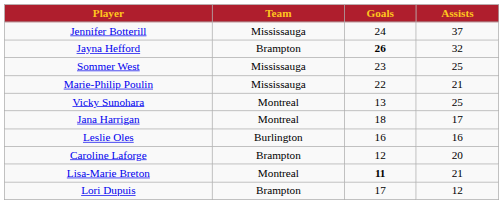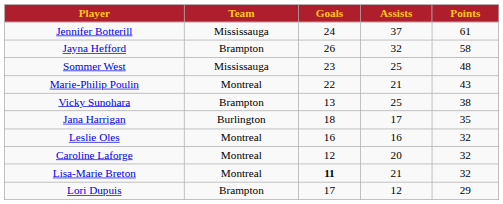+ column: Points | 61 | 58 | 48 | 43 | 38 | 35 | 32 | 32 | 32 | 29
Jayna Hefford | Goals: bold -> normal
Marie-Philip Poulin | Team: Mississauga -> Montreal
Vicky Sunohara | Team: Montreal -> Brampton
Jana Harrigan | Team: Montreal -> Burlington
Leslie Oles | Team: Burlington -> Montreal
Caroline Laforge | Team: Brampton -> Montreal
